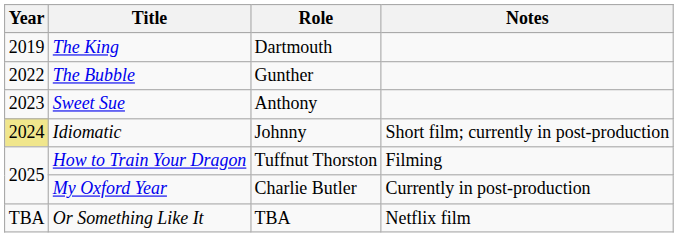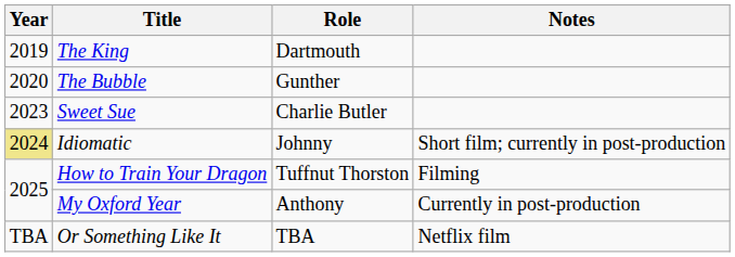The Bubble | Year: 2022 -> 2020
Sweet Sue | Role: Anthony -> Charlie Butler
My Oxford Year | Role: Charlie Butler -> Anthony
